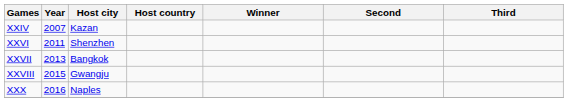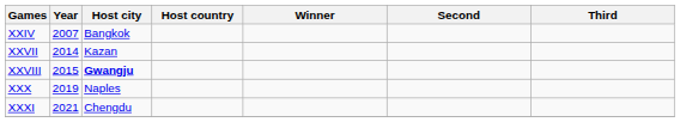XXIV | Host city: Kazan -> Bangkok
- row: XXVI | 2011 | Shenzhen
XXVII | Year: 2013 -> 2014
XXVII | Host city: Bangkok -> Kazan
XXVIII | Host city: normal -> bold
XXX | Year: 2016 -> 2019
+ row: XXXI | 2021 | Chengdu
